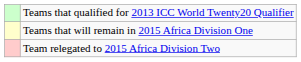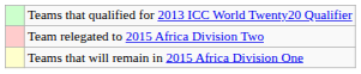rows swapped: Teams that will remain in 2015 Africa Division One <-> Team relegated to 2015 Africa Division Two
